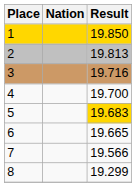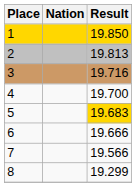6 | Result: 19.665 -> 19.666
